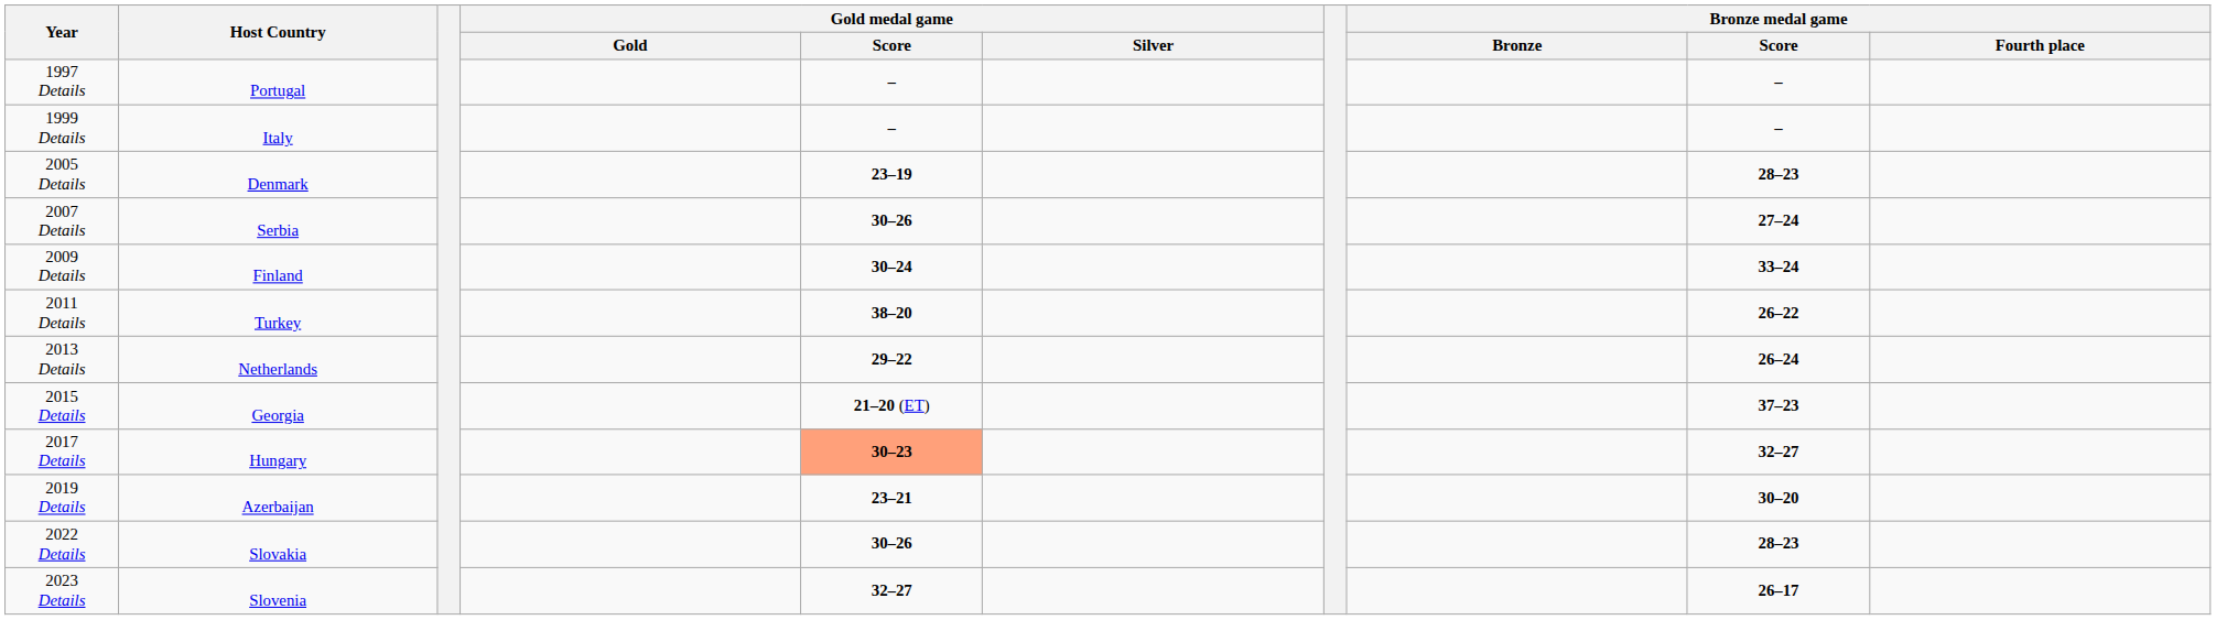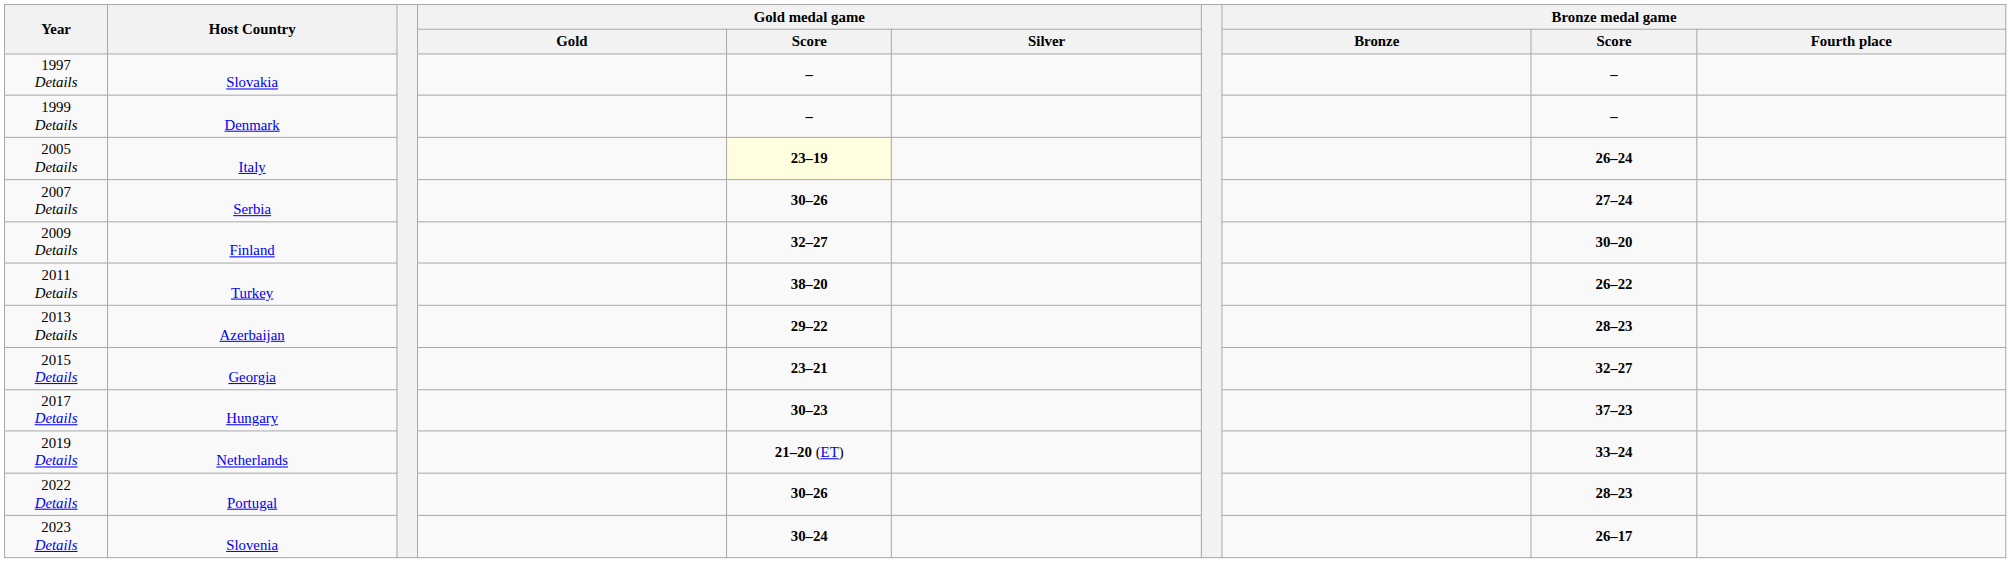1997 Details | Host Country: Portugal -> Slovakia
1999 Details | Host Country: Italy -> Denmark
2005 Details | Host Country: Denmark -> Italy
2005 Details | Gold medal game / Score: no background -> lightyellow background
2005 Details | Bronze medal game / Score: 28–23 -> 26–24
2009 Details | Gold medal game / Score: 30–24 -> 32–27
2009 Details | Bronze medal game / Score: 33–24 -> 30–20
2013 Details | Host Country: Netherlands -> Azerbaijan
2013 Details | Bronze medal game / Score: 26–24 -> 28–23
2015 Details | Gold medal game / Score: 21–20 (ET) -> 23–21
2015 Details | Bronze medal game / Score: 37–23 -> 32–27
2017 Details | Gold medal game / Score: lightsalmon background -> no background
2017 Details | Bronze medal game / Score: 32–27 -> 37–23
2019 Details | Host Country: Azerbaijan -> Netherlands
2019 Details | Gold medal game / Score: 23–21 -> 21–20 (ET)
2019 Details | Bronze medal game / Score: 30–20 -> 33–24
2022 Details | Host Country: Slovakia -> Portugal
2023 Details | Gold medal game / Score: 32–27 -> 30–24
